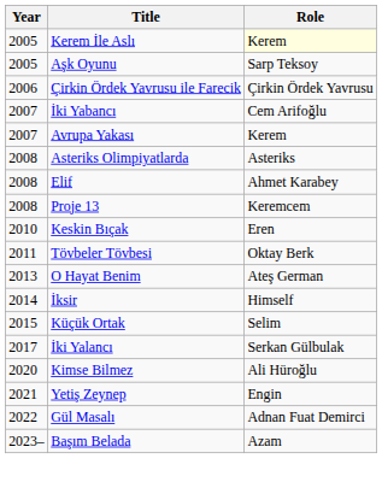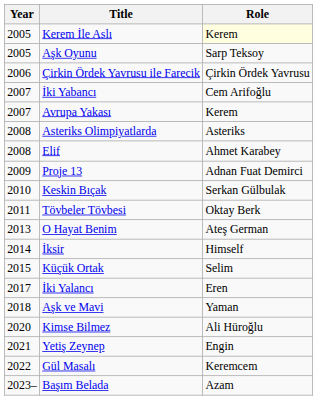Proje 13 | Year: 2008 -> 2009
Proje 13 | Role: Keremcem -> Adnan Fuat Demirci
Keskin Bıçak | Role: Eren -> Serkan Gülbulak
İki Yalancı | Role: Serkan Gülbulak -> Eren
+ row: 2018 | Aşk ve Mavi | Yaman
Gül Masalı | Role: Adnan Fuat Demirci -> Keremcem
